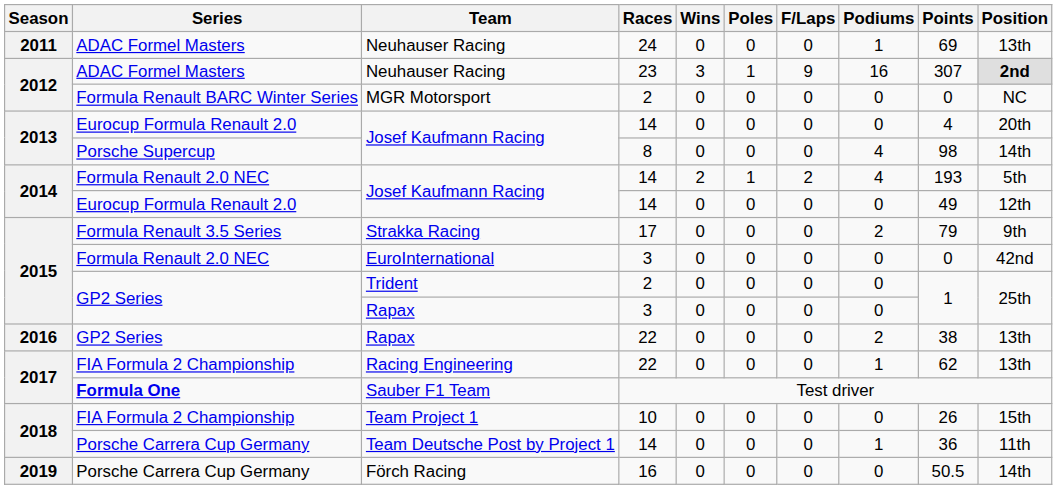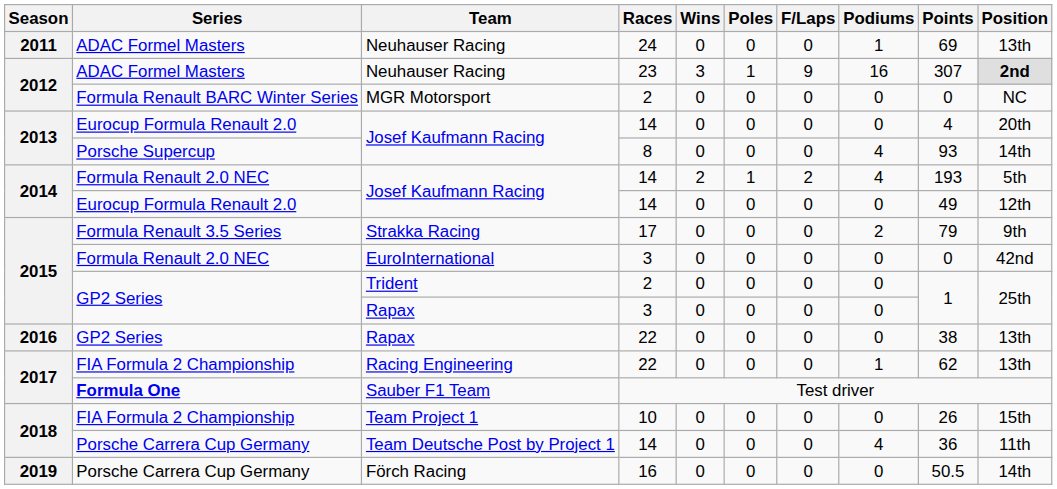Josef Kaufmann Racing / 8 | Points: 98 -> 93
Rapax / 22 | Podiums: 2 -> 0
Team Deutsche Post by Project 1 | Podiums: 1 -> 4
